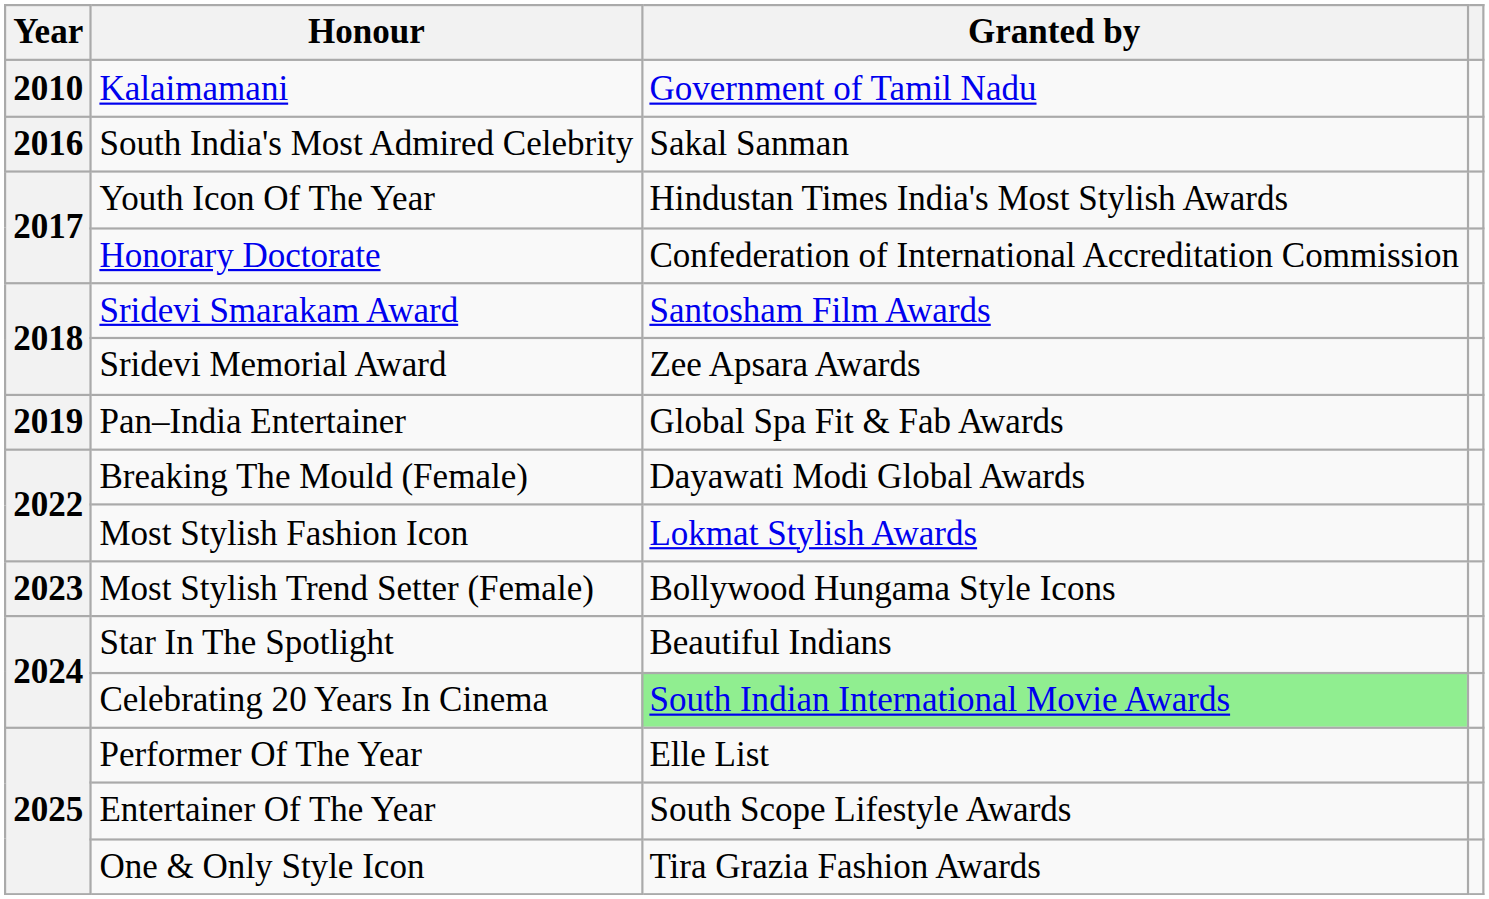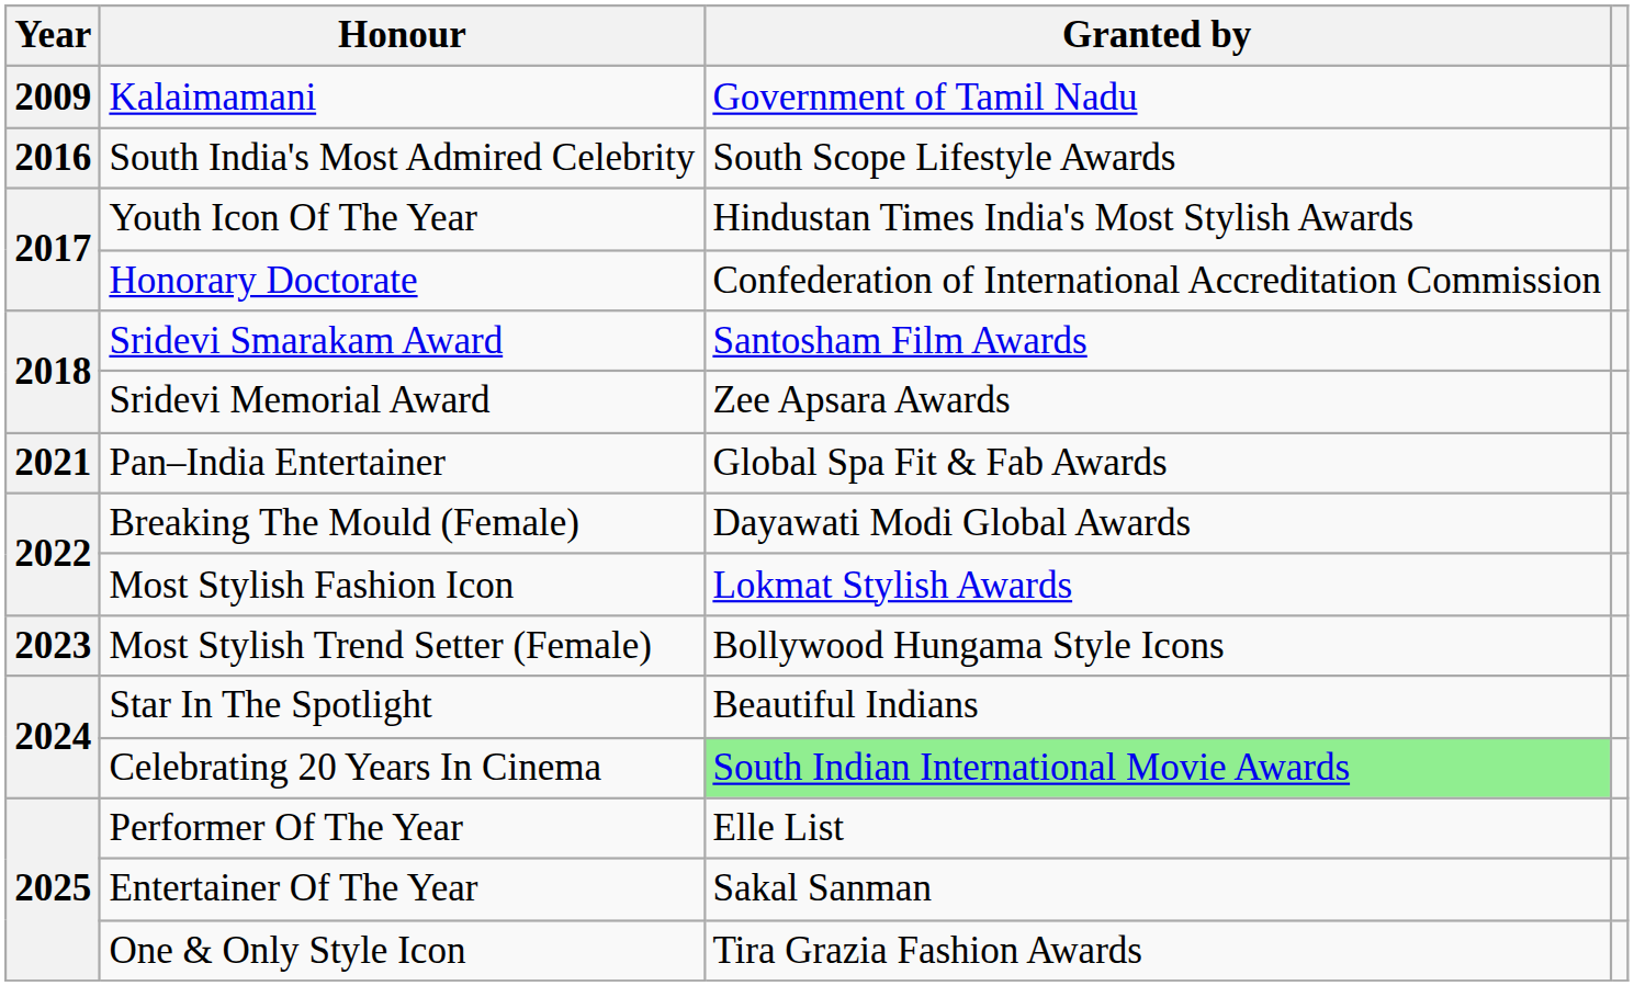Kalaimamani | Year: 2010 -> 2009
South India's Most Admired Celebrity | Granted by: Sakal Sanman -> South Scope Lifestyle Awards
Pan–India Entertainer | Year: 2019 -> 2021
Entertainer Of The Year | Granted by: South Scope Lifestyle Awards -> Sakal Sanman
